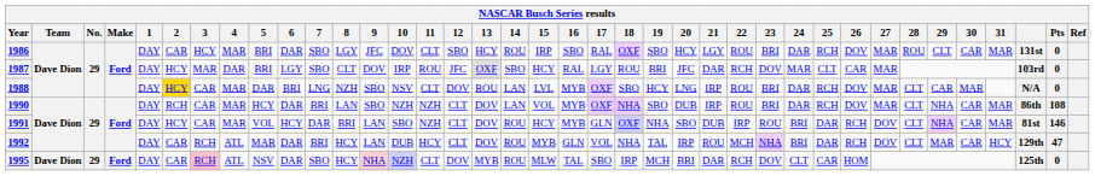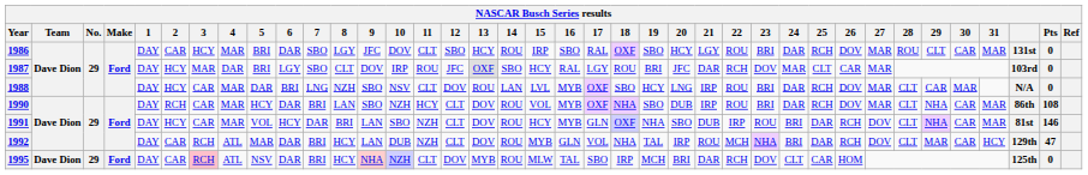1988 | 2: gold background -> no background
1990 | 11: NZH -> HCY
1990 | 14: LAN -> ROU
1992 | 11: HCY -> NZH
1995 | 7: SBO -> BRI
